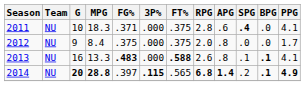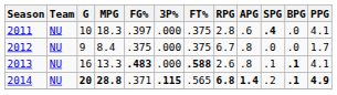2011 | FG%: .371 -> .397
2012 | RPG: 2.0 -> 6.7
2014 | FG%: .397 -> .371
